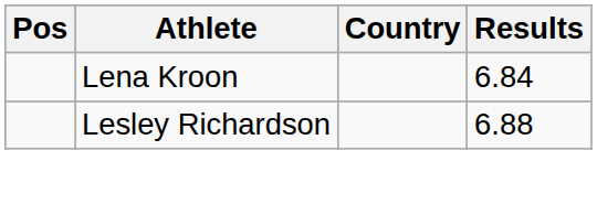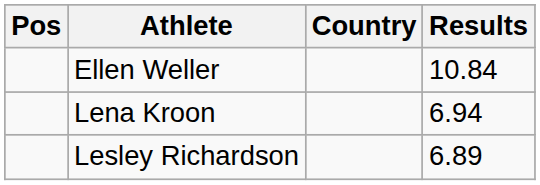+ row: Ellen Weller | 10.84
Lena Kroon | Results: 6.84 -> 6.94
Lesley Richardson | Results: 6.88 -> 6.89
